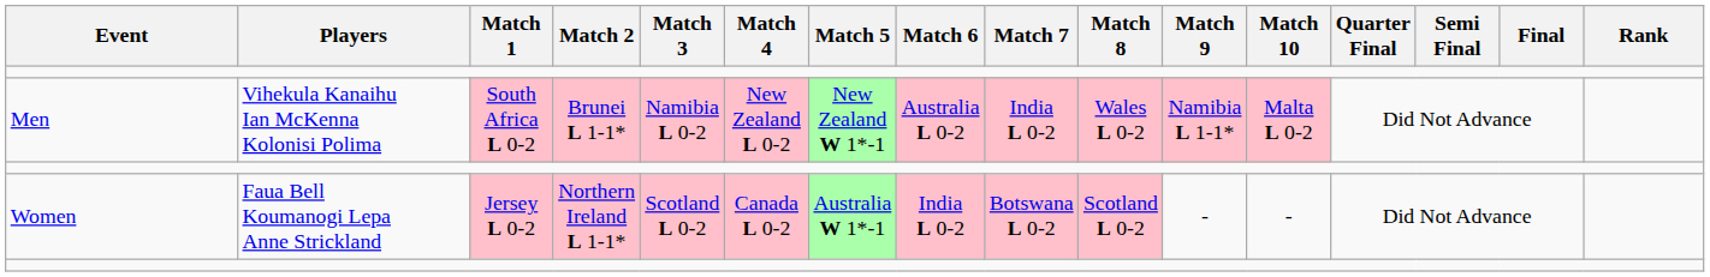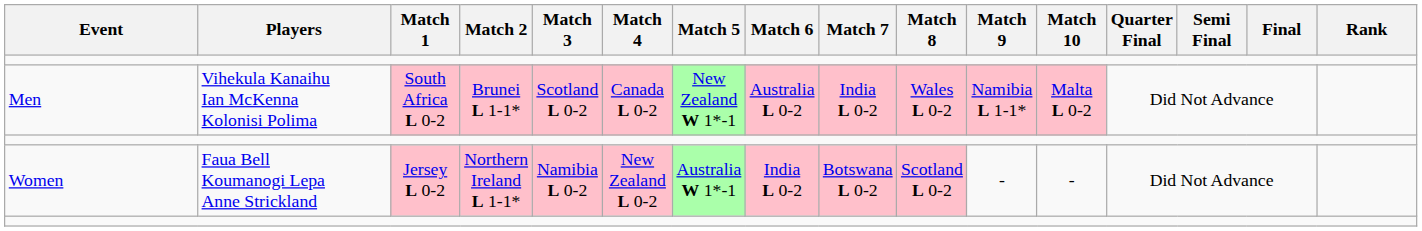Men | Match 3: Namibia L 0-2 -> Scotland L 0-2
Men | Match 4: New Zealand L 0-2 -> Canada L 0-2
Women | Match 3: Scotland L 0-2 -> Namibia L 0-2
Women | Match 4: Canada L 0-2 -> New Zealand L 0-2
